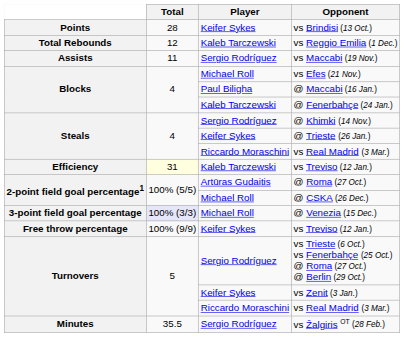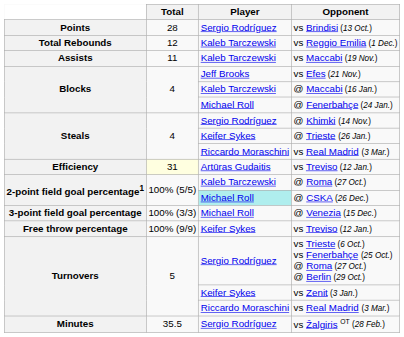vs Brindisi (13 Oct.) | Player: Keifer Sykes -> Sergio Rodríguez
vs Maccabi (19 Nov.) | Player: Sergio Rodríguez -> Kaleb Tarczewski
vs Efes (21 Nov.) | Player: Michael Roll -> Jeff Brooks
@ Maccabi (16 Jan.) | Player: Paul Biligha -> Kaleb Tarczewski
@ Fenerbahçe (24 Jan.) | Player: Kaleb Tarczewski -> Michael Roll
Efficiency / vs Treviso (12 Jan.) | Player: Kaleb Tarczewski -> Artūras Gudaitis
@ Roma (27 Oct.) | Player: Artūras Gudaitis -> Kaleb Tarczewski
@ CSKA (26 Dec.) | Player: no background -> paleturquoise background
@ Venezia (15 Dec.) | Total: lavender background -> no background
